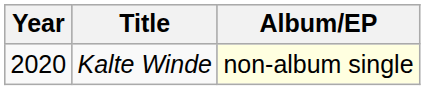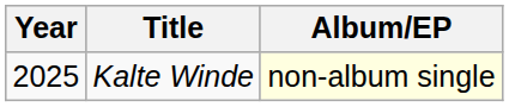Kalte Winde | Year: 2020 -> 2025
